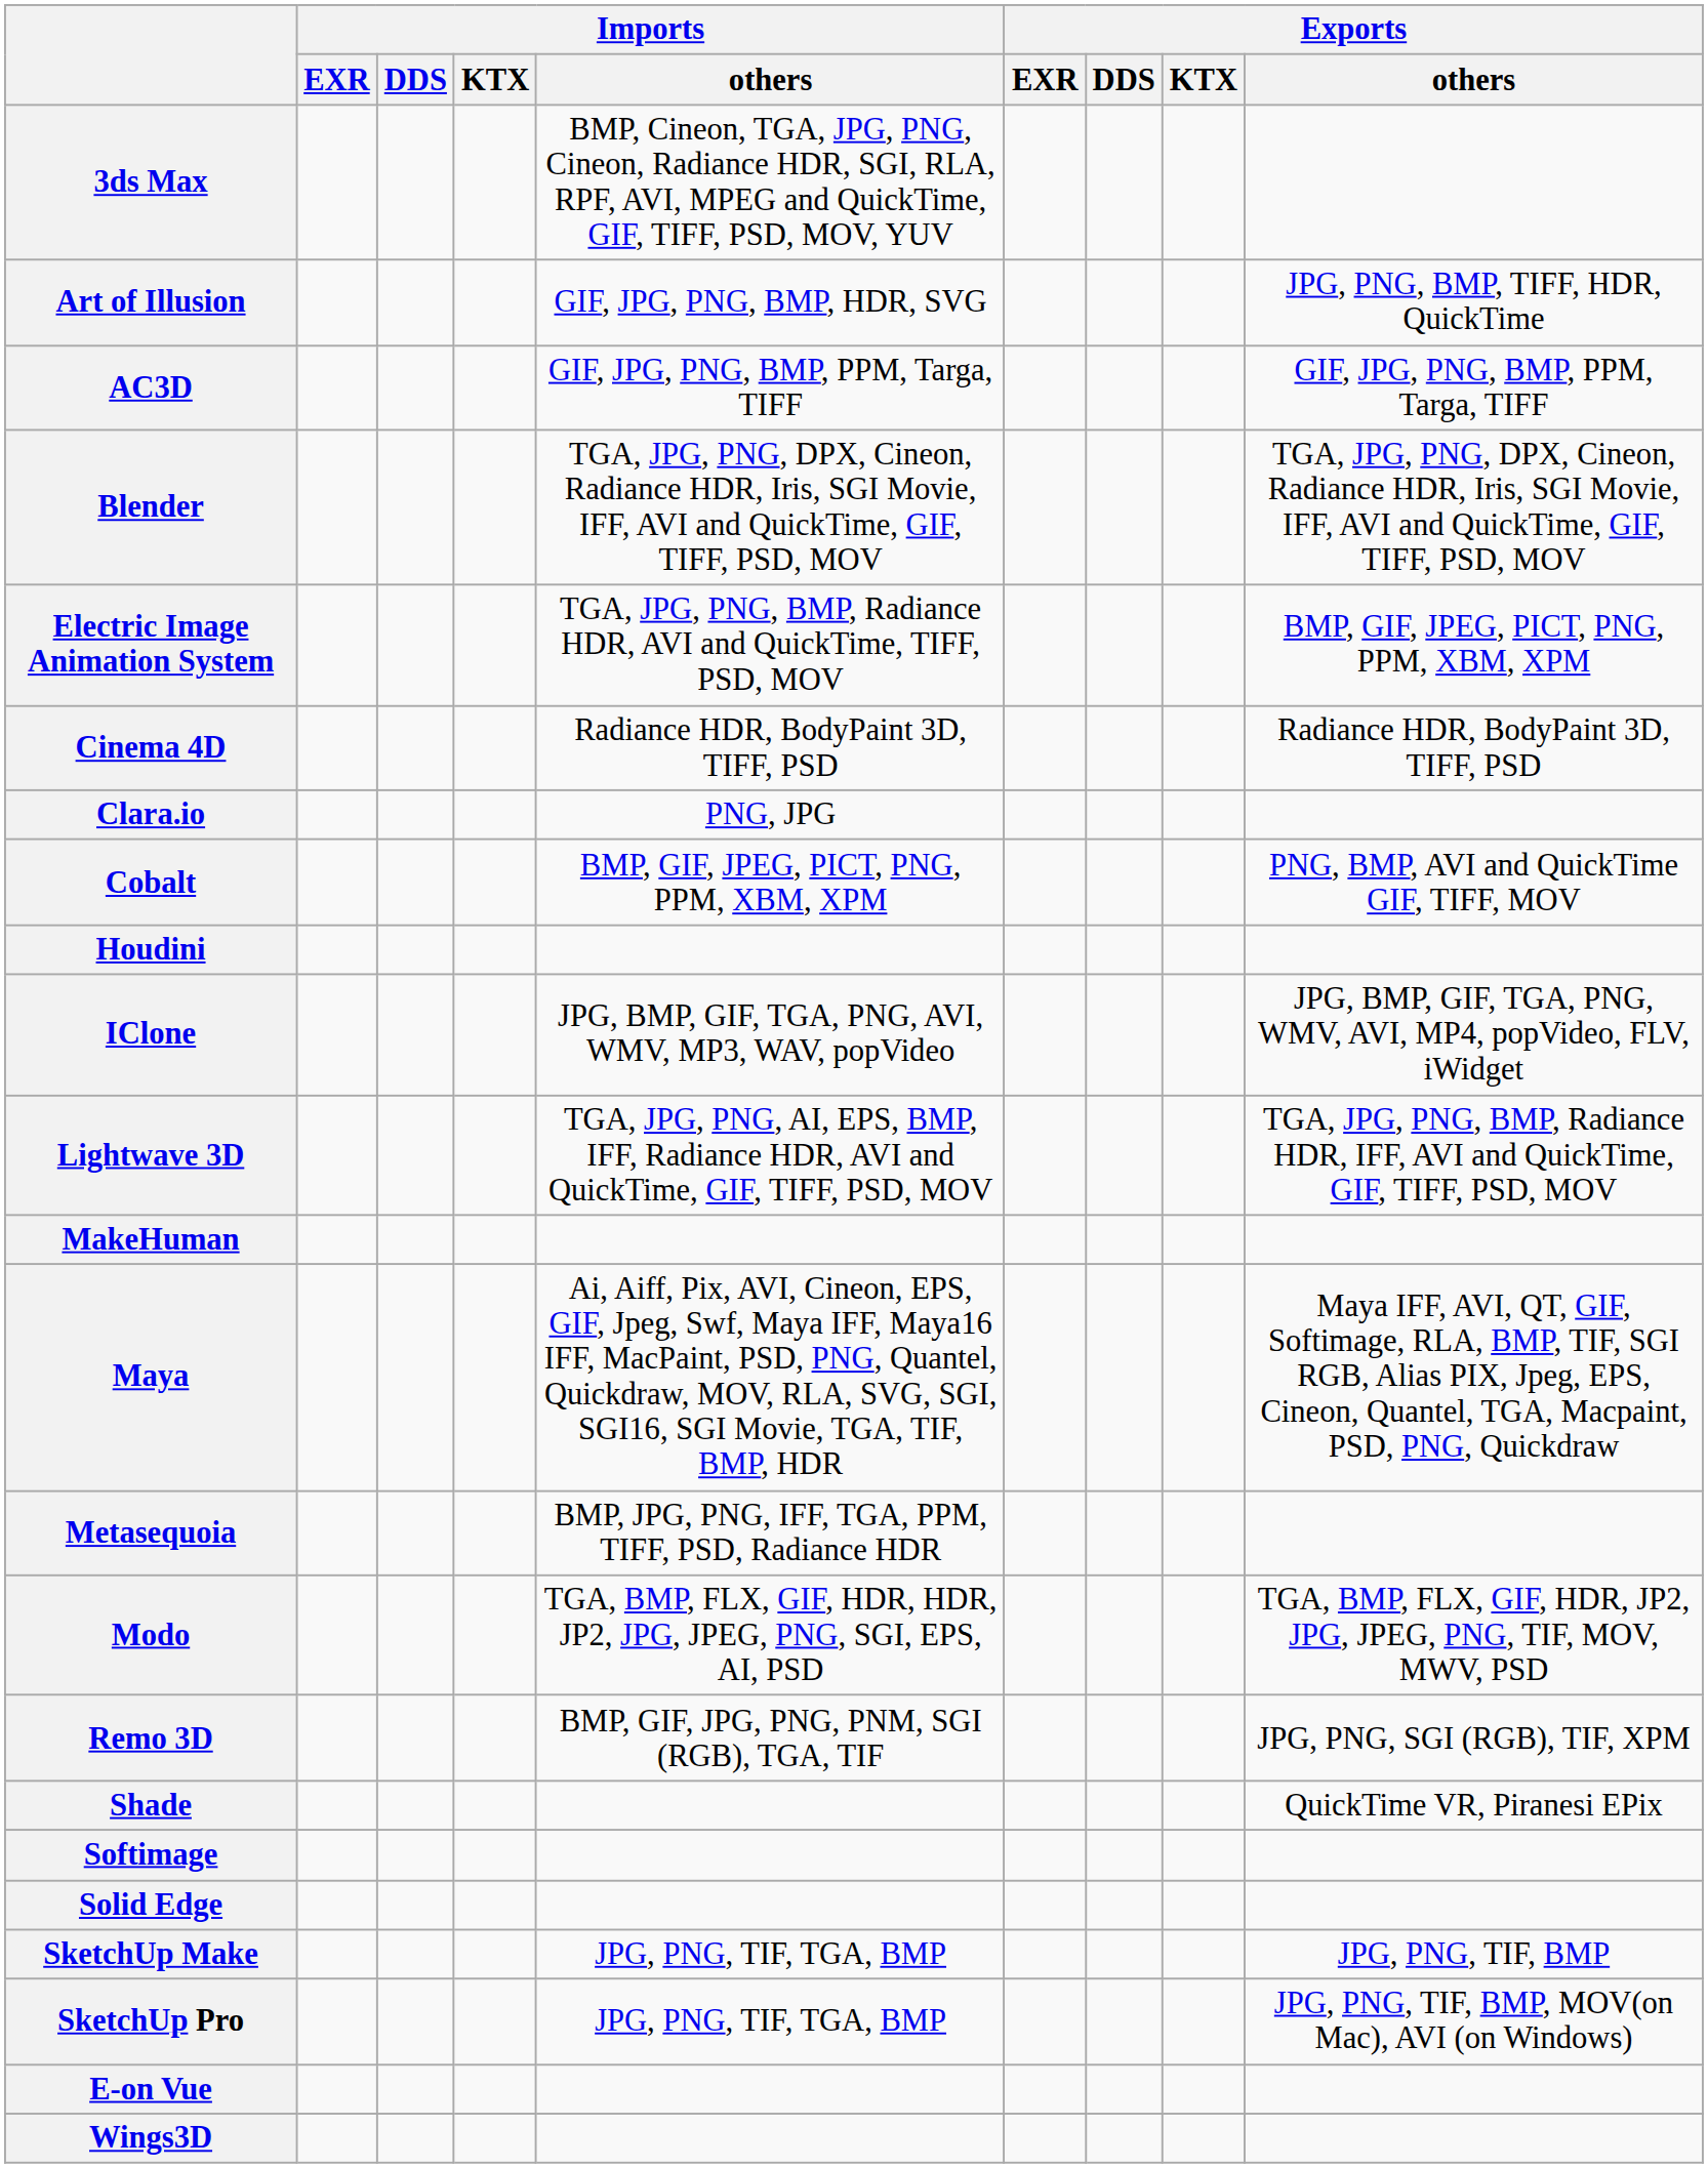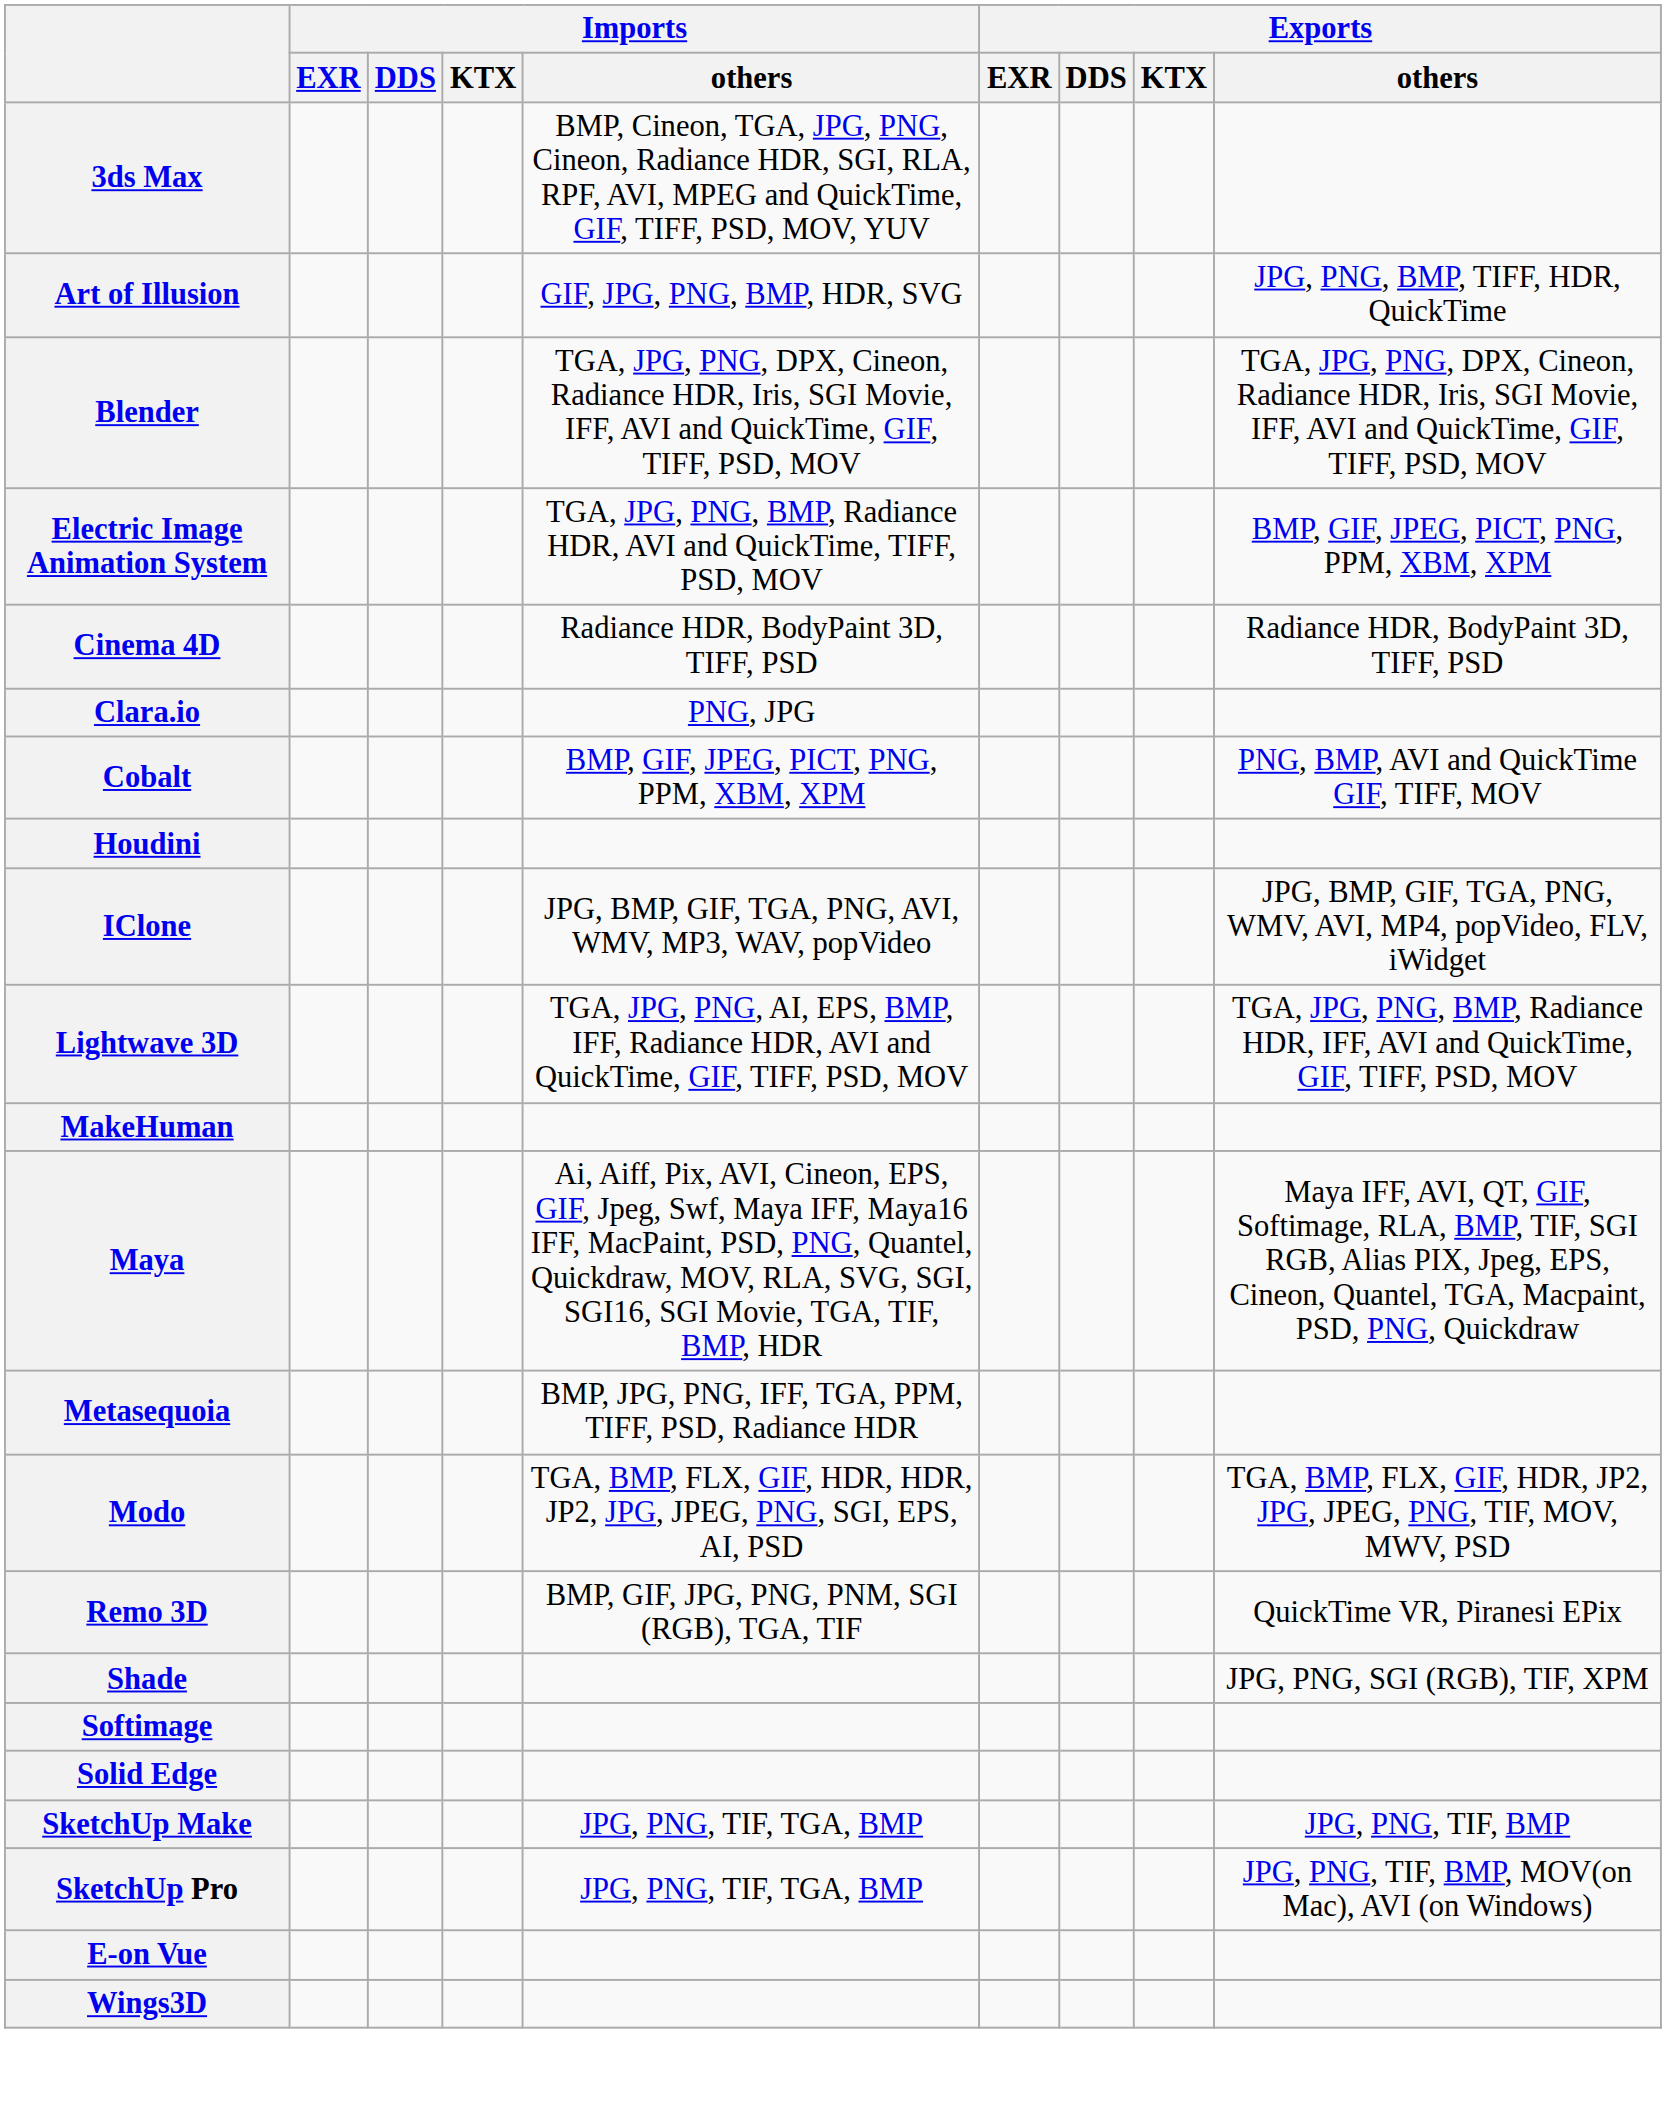- row: AC3D | GIF, JPG, PNG, BMP, PPM, Targa, TIFF | GIF, JPG, PNG, BMP, PPM, Targa, TIFF
Remo 3D | Exports / others: JPG, PNG, SGI (RGB), TIF, XPM -> QuickTime VR, Piranesi EPix
Shade | Exports / others: QuickTime VR, Piranesi EPix -> JPG, PNG, SGI (RGB), TIF, XPM
